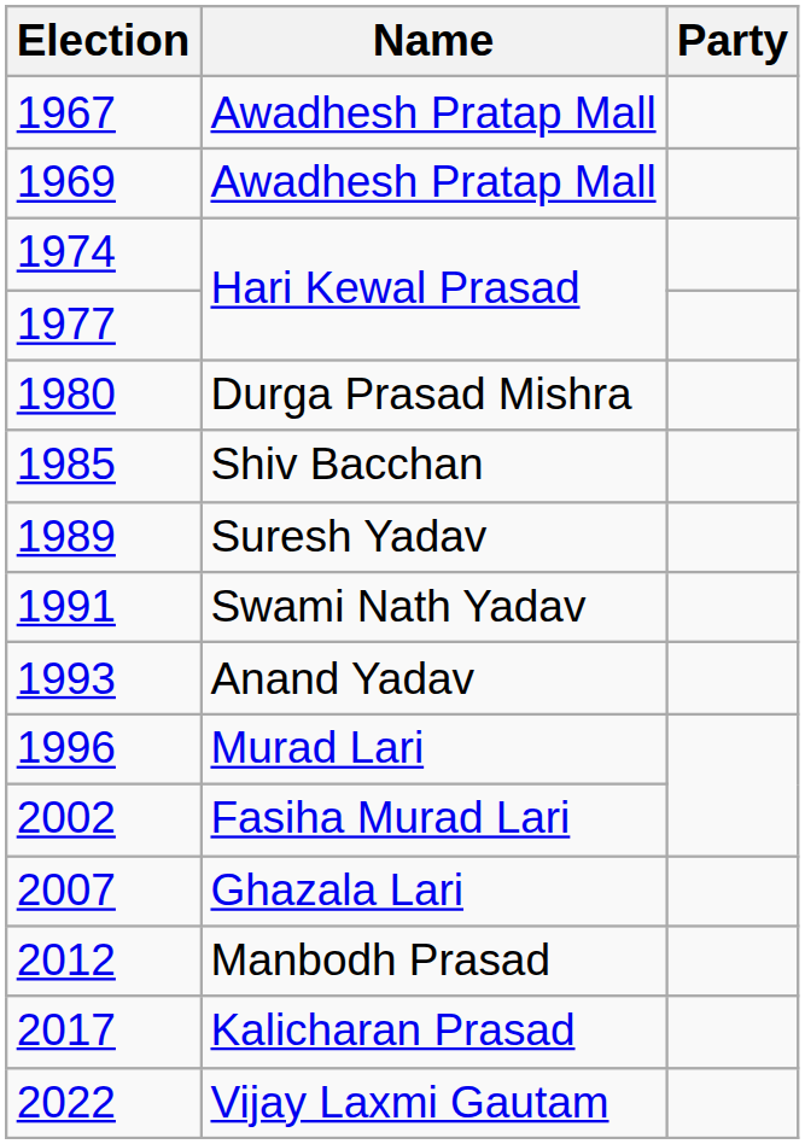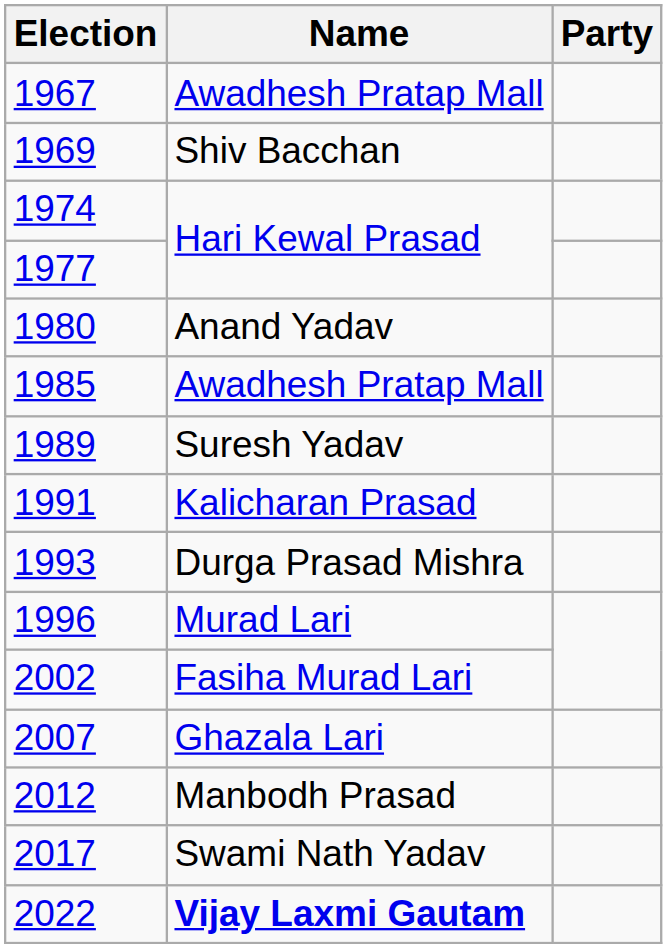1969 | Name: Awadhesh Pratap Mall -> Shiv Bacchan
1980 | Name: Durga Prasad Mishra -> Anand Yadav
1985 | Name: Shiv Bacchan -> Awadhesh Pratap Mall
1991 | Name: Swami Nath Yadav -> Kalicharan Prasad
1993 | Name: Anand Yadav -> Durga Prasad Mishra
2017 | Name: Kalicharan Prasad -> Swami Nath Yadav
2022 | Name: normal -> bold
